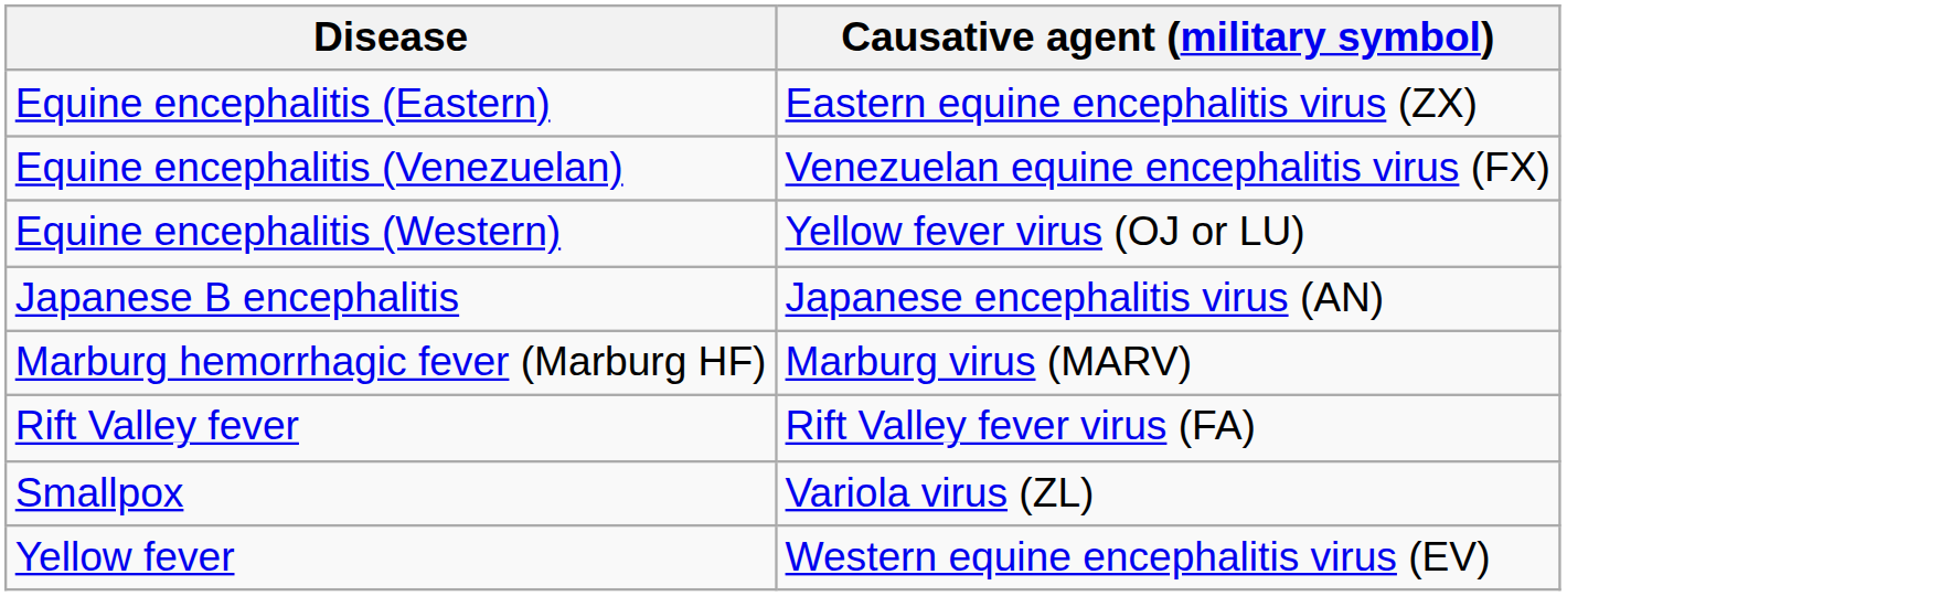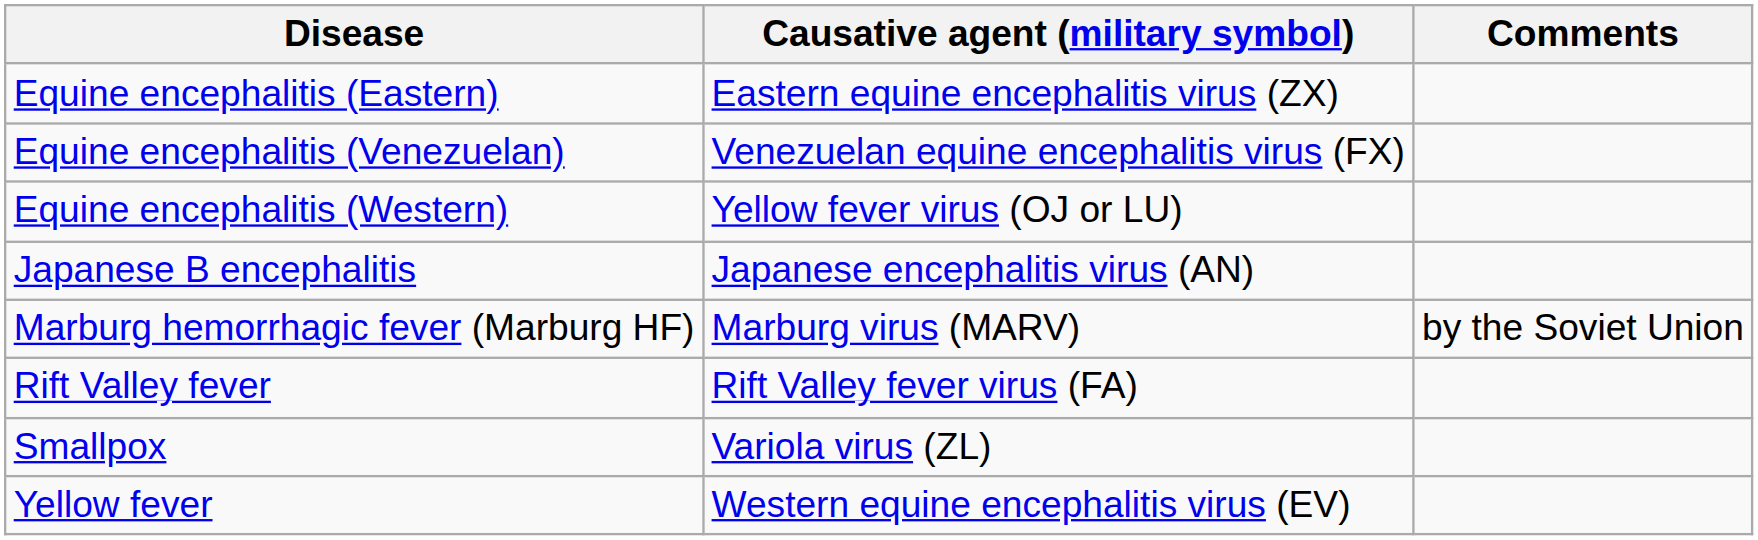+ column: Comments | by the Soviet Union
